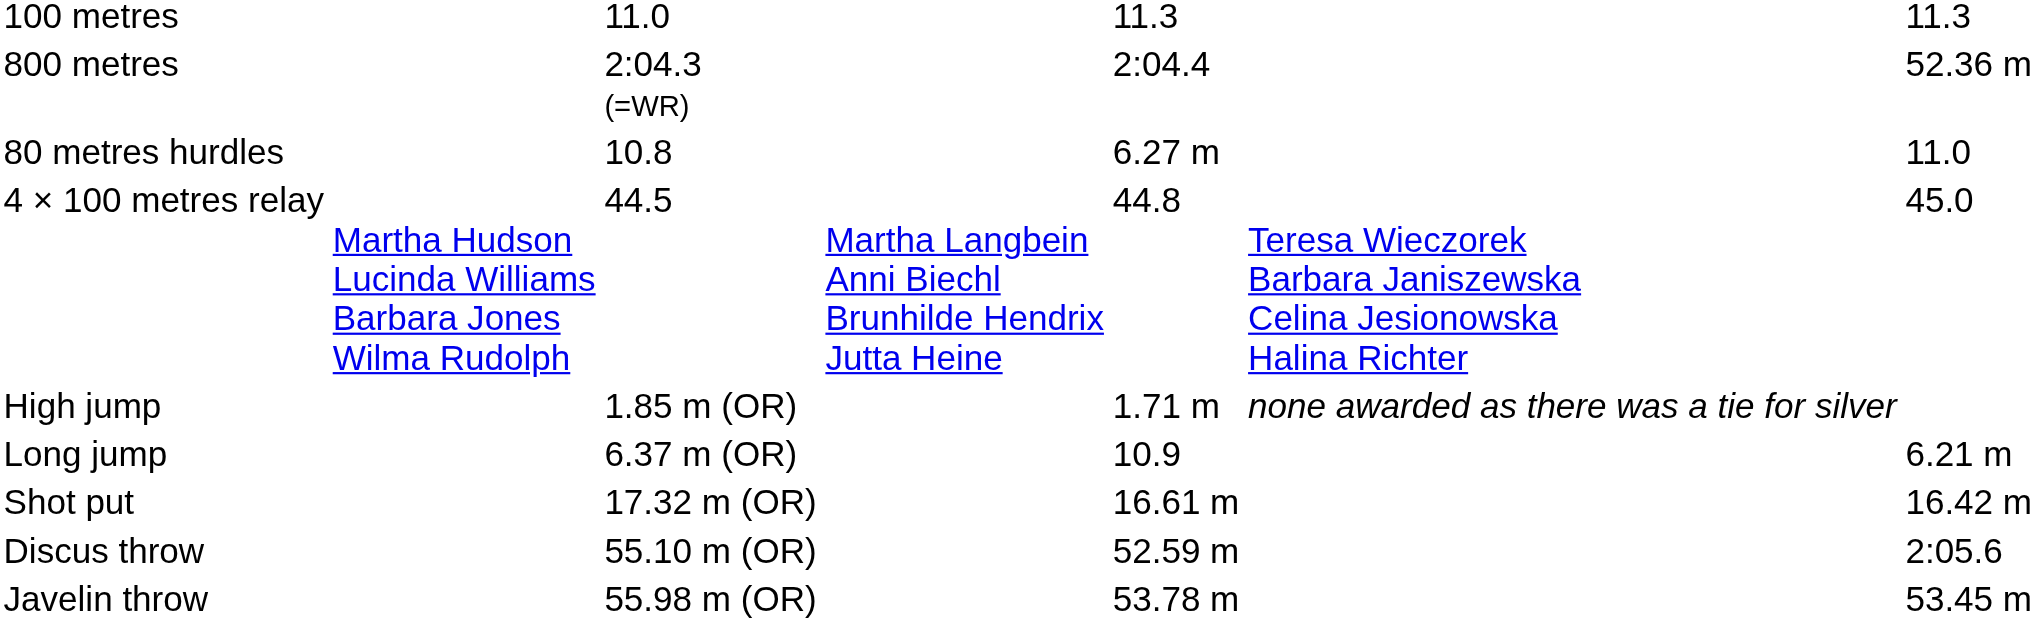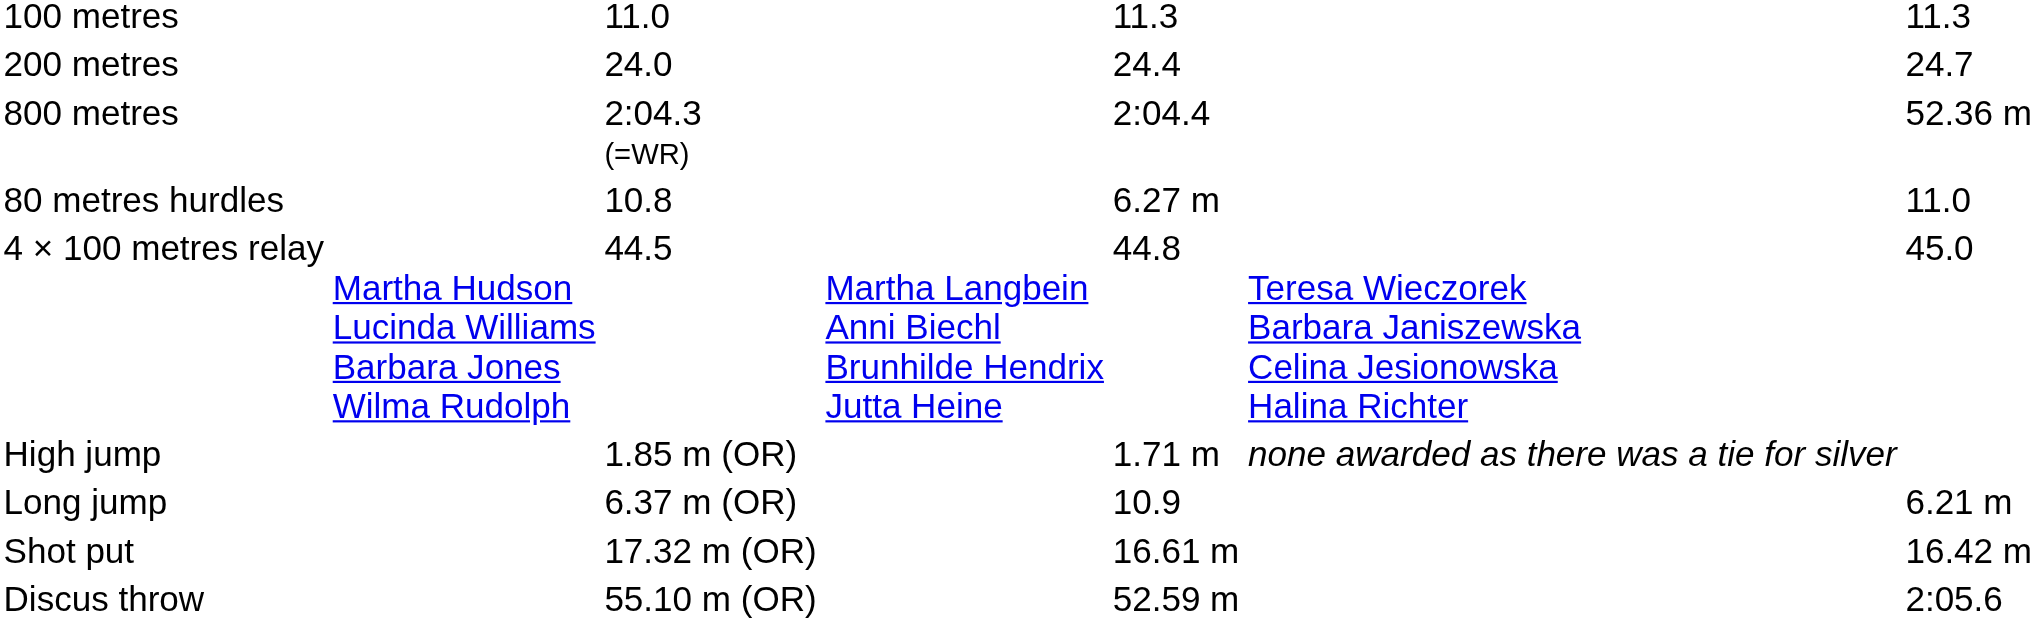+ row: 200 metres | 24.0 | 24.4 | 24.7
- row: Javelin throw | 55.98 m (OR) | 53.78 m | 53.45 m
